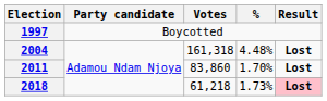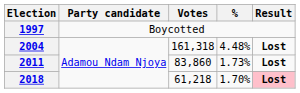2011 | %: 1.70% -> 1.73%
2018 | %: 1.73% -> 1.70%
